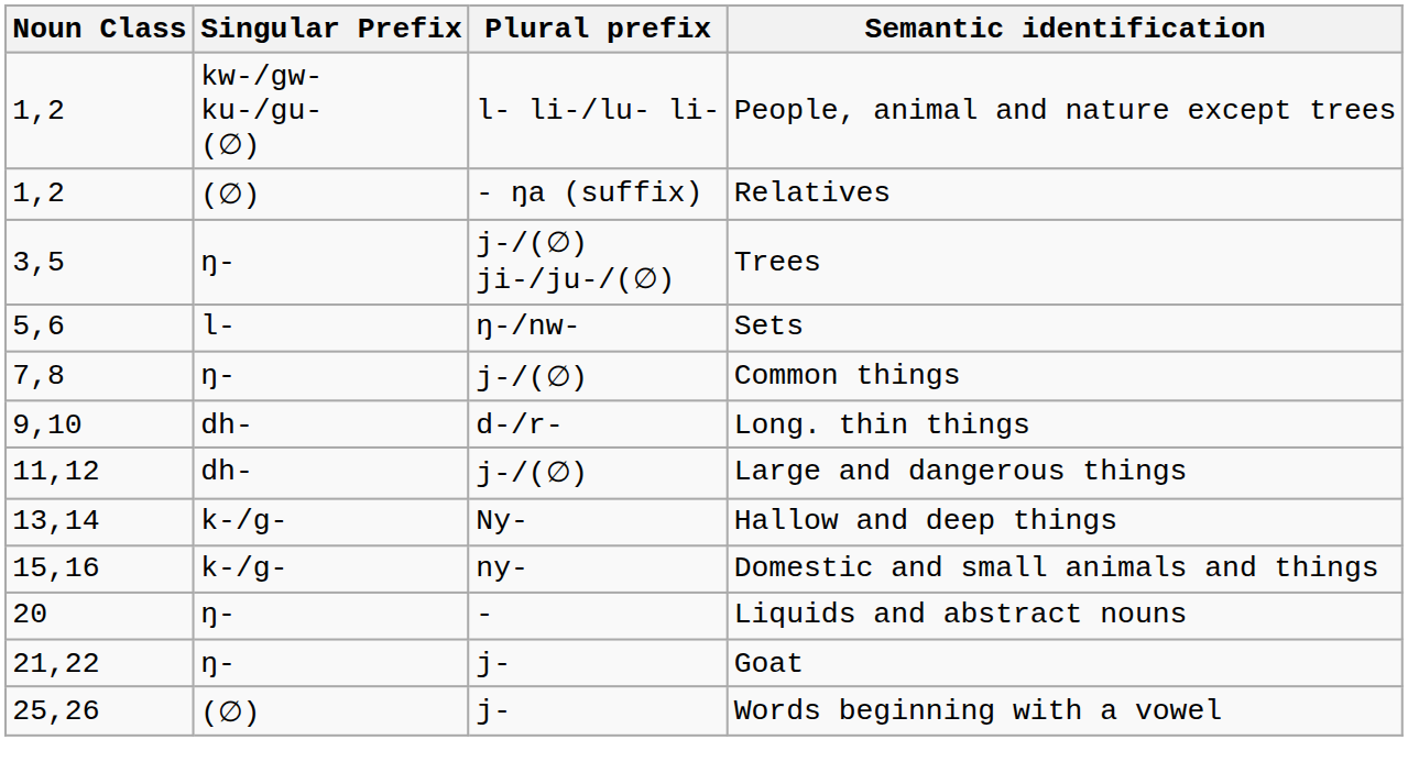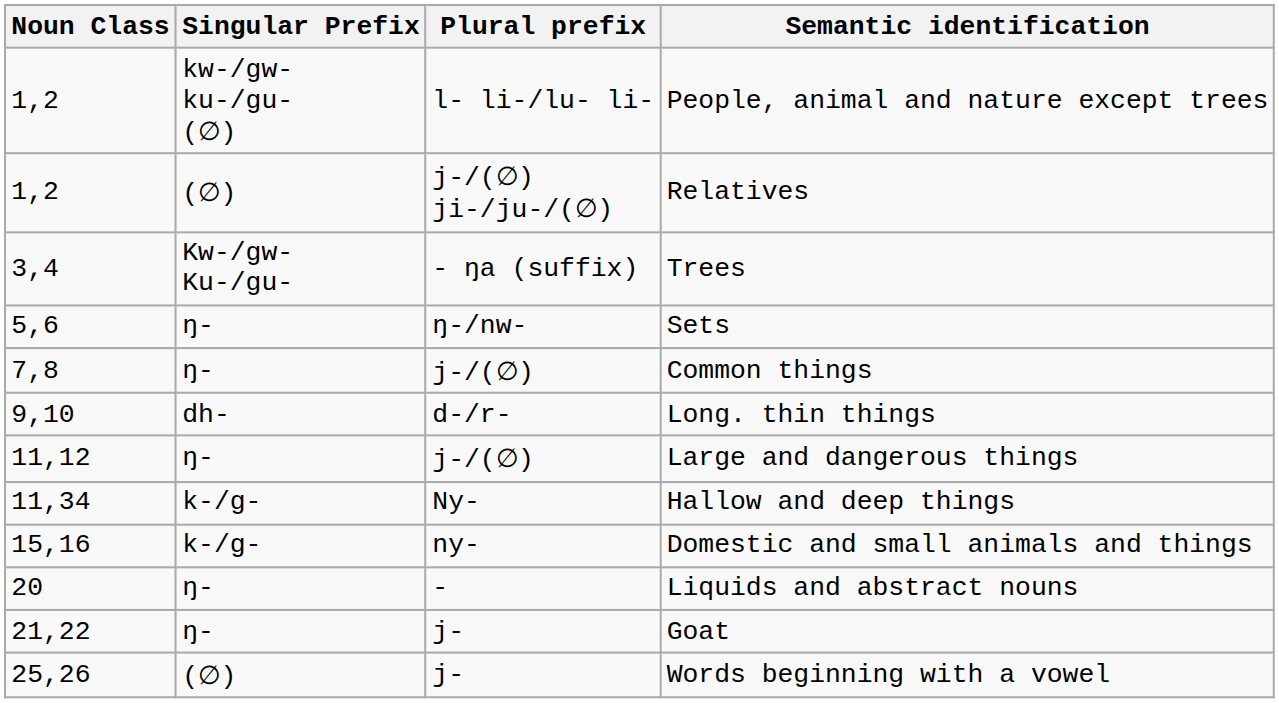Relatives | Plural prefix: - ŋa (suffix) -> j-/(∅) ji-/ju-/(∅)
Trees | Noun Class: 3,5 -> 3,4
Trees | Singular Prefix: ŋ- -> Kw-/gw- Ku-/gu-
Trees | Plural prefix: j-/(∅) ji-/ju-/(∅) -> - ŋa (suffix)
Sets | Singular Prefix: l- -> ŋ-
Large and dangerous things | Singular Prefix: dh- -> ŋ-
Hallow and deep things | Noun Class: 13,14 -> 11,34
